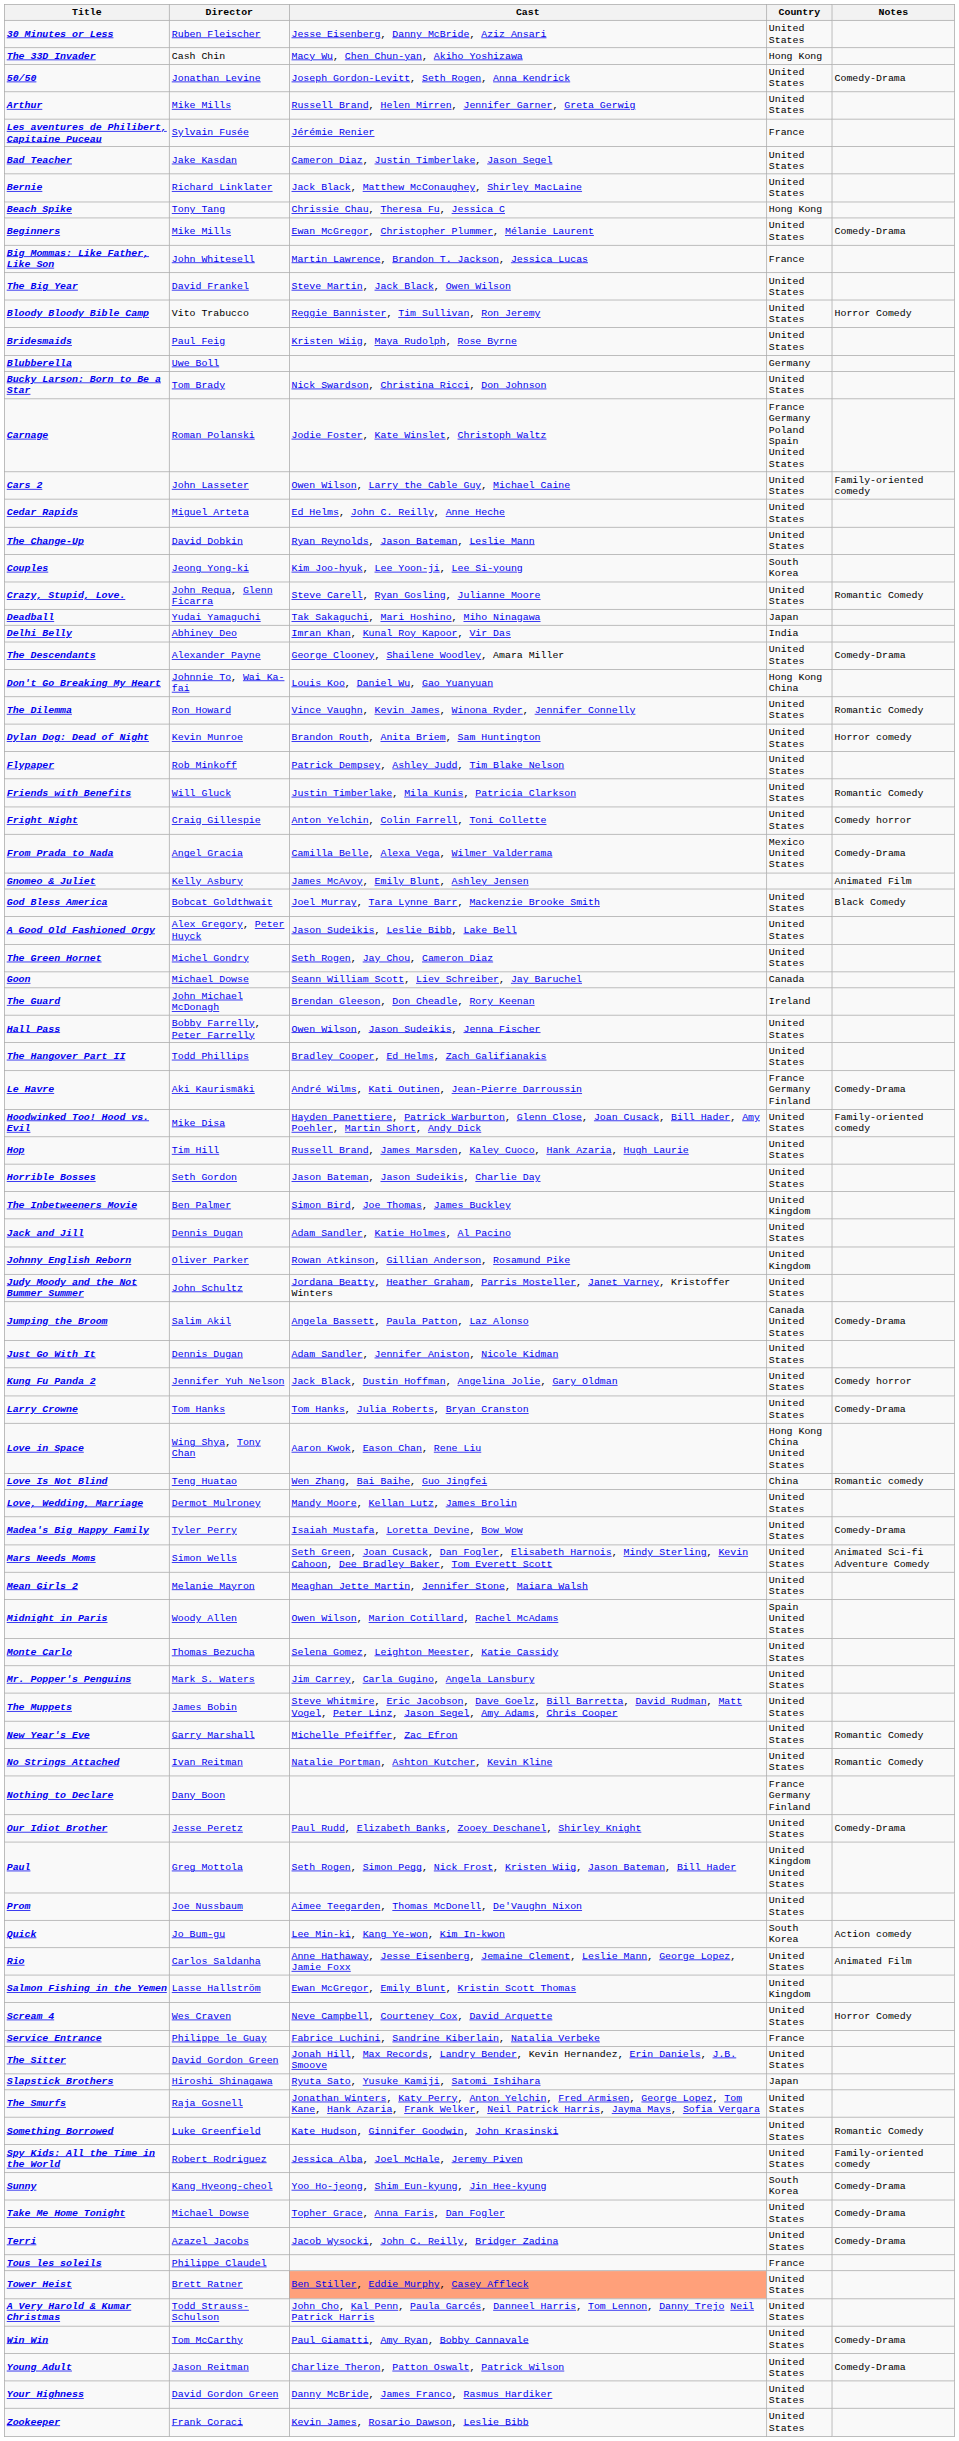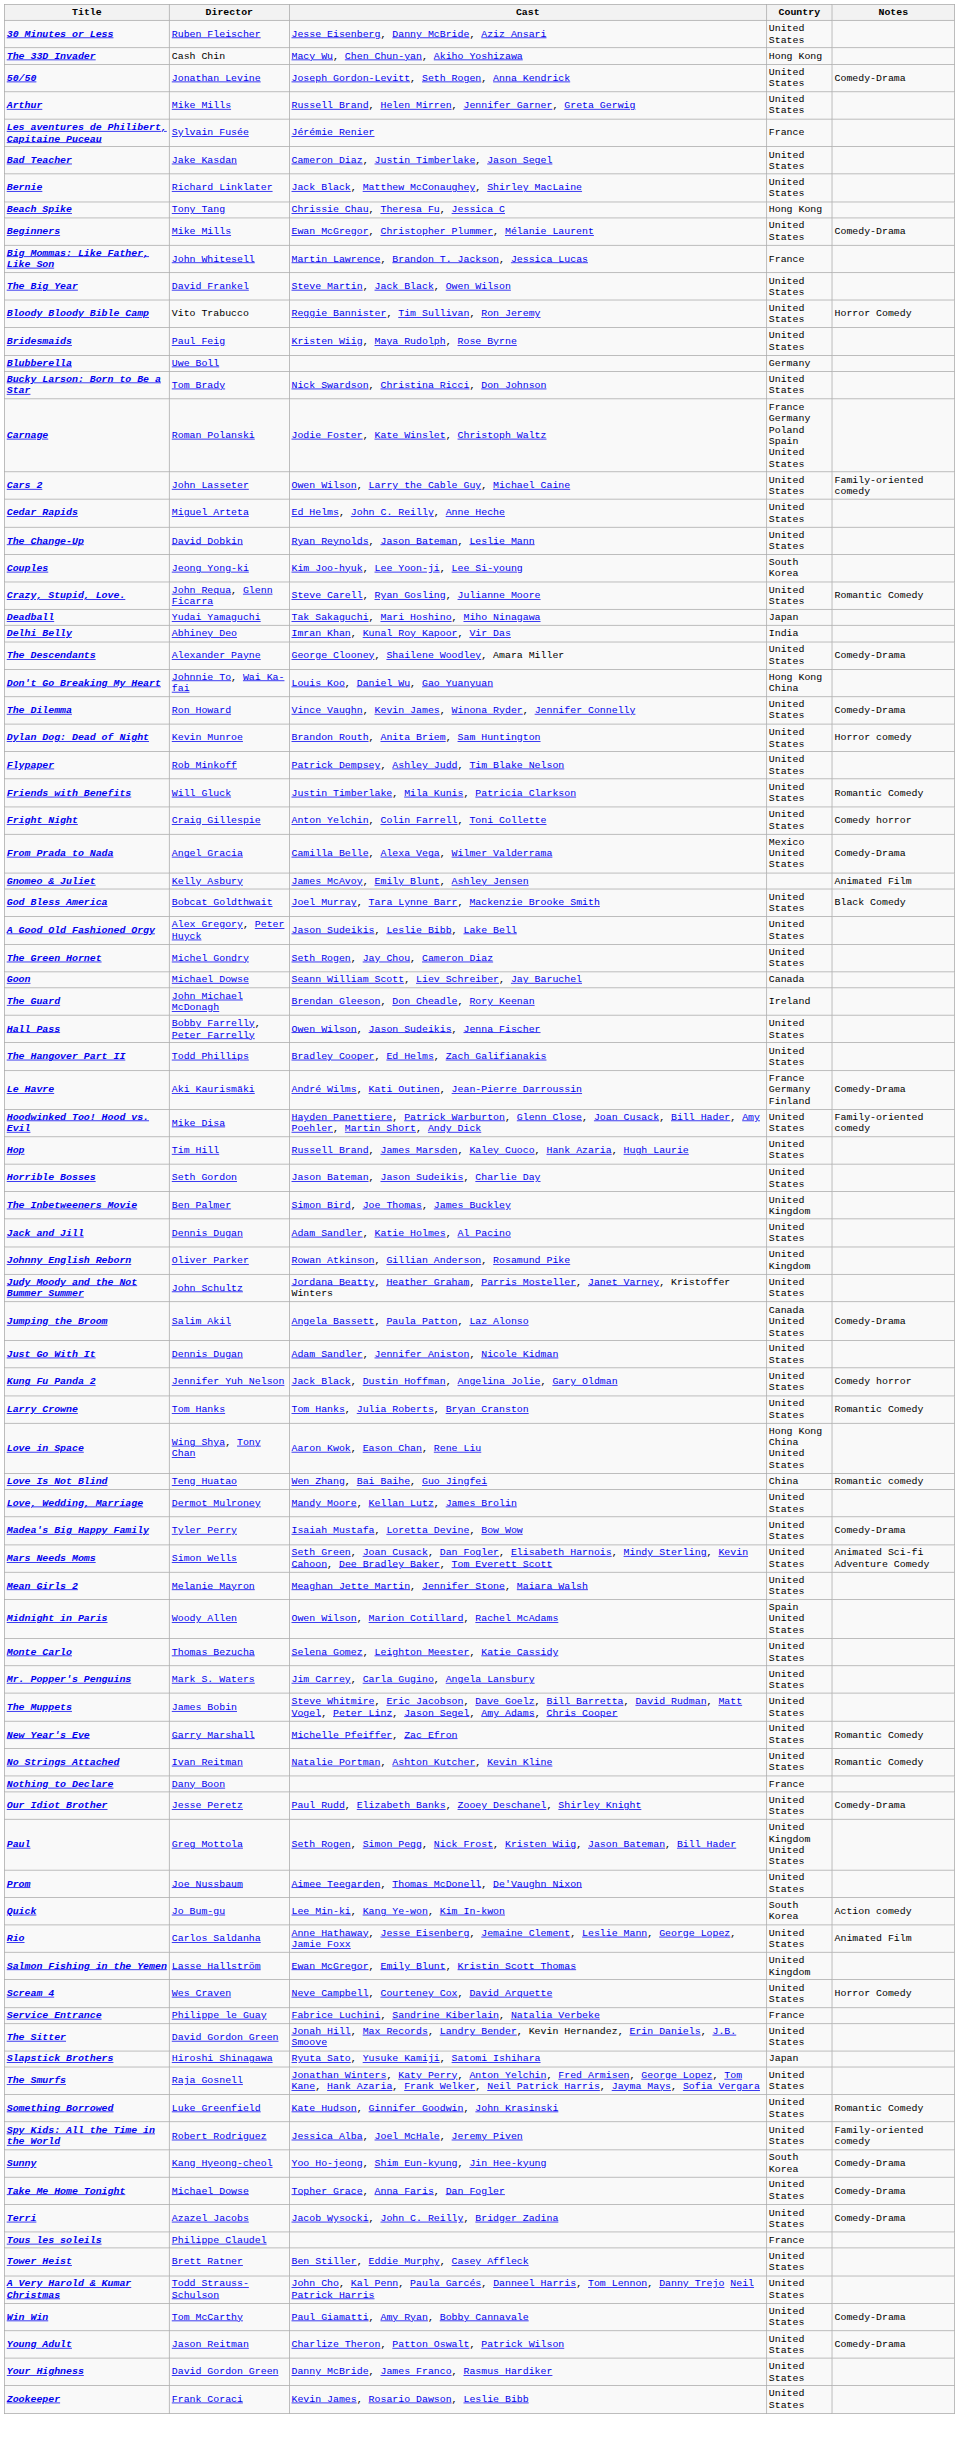The Dilemma | Notes: Romantic Comedy -> Comedy-Drama
Larry Crowne | Notes: Comedy-Drama -> Romantic Comedy
Nothing to Declare | Country: France Germany Finland -> France
Tower Heist | Cast: lightsalmon background -> no background
